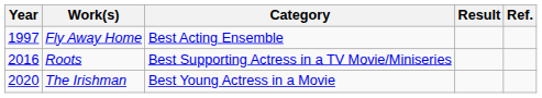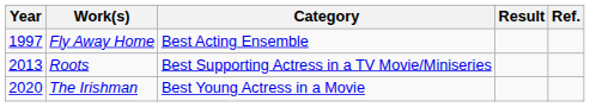Roots | Year: 2016 -> 2013
